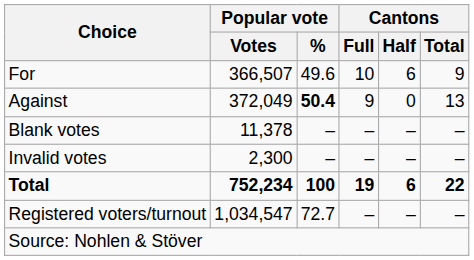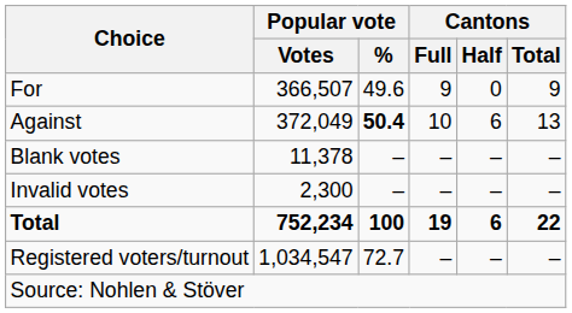For | Cantons / Full: 10 -> 9
For | Cantons / Half: 6 -> 0
Against | Cantons / Full: 9 -> 10
Against | Cantons / Half: 0 -> 6
